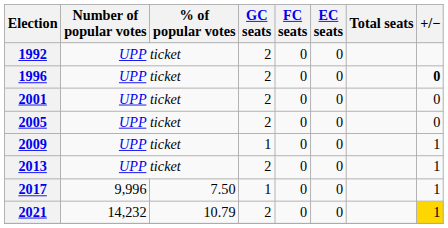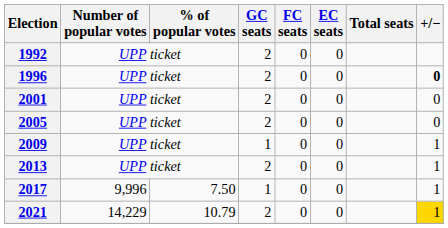2021 | Number of popular votes: 14,232 -> 14,229
